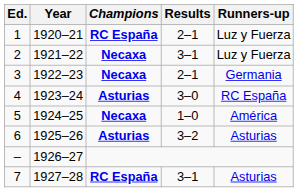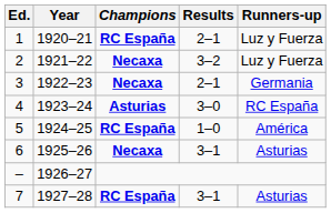2 | Results: 3–1 -> 3–2
5 | Champions: Necaxa -> RC España
6 | Champions: Asturias -> Necaxa
6 | Results: 3–2 -> 3–1
